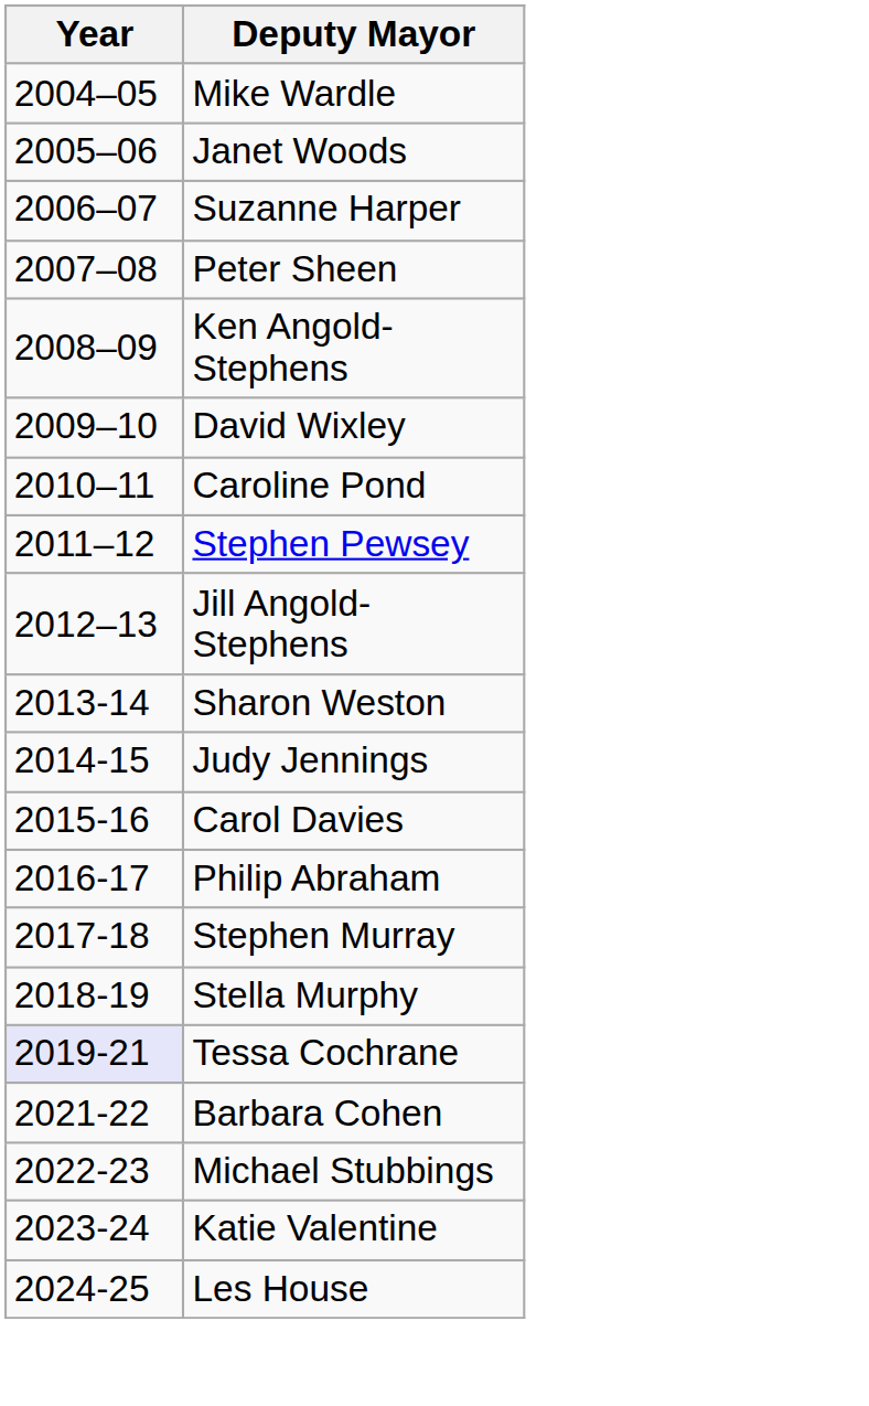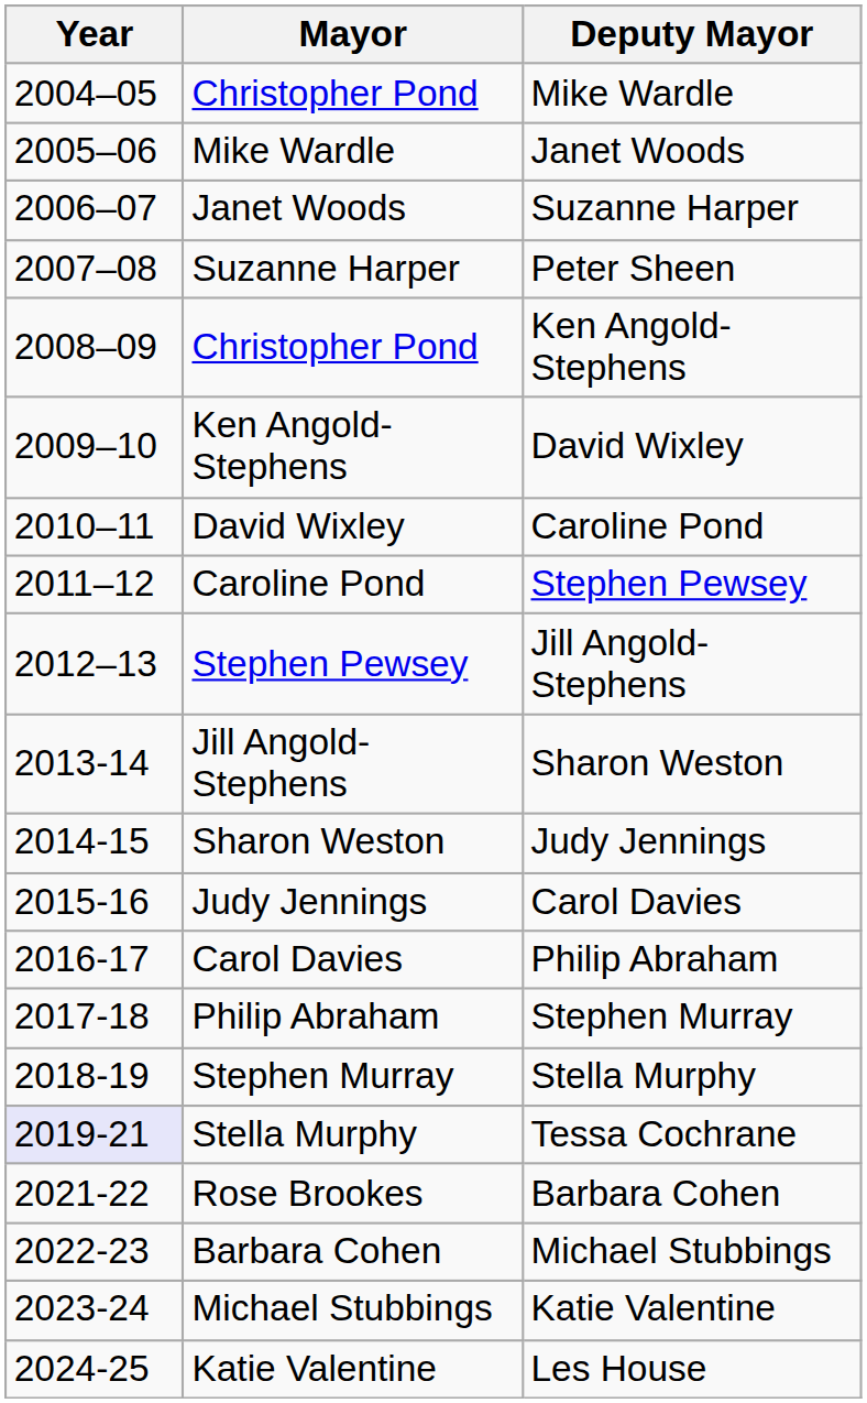+ column: Mayor | Christopher Pond | Mike Wardle | Janet Woods | Suzanne Harper | Christopher Pond | Ken Angold-Stephens | David Wixley | Caroline Pond | Stephen Pewsey | Jill Angold-Stephens | Sharon Weston | Judy Jennings | Carol Davies | Philip Abraham | Stephen Murray | Stella Murphy | Rose Brookes | Barbara Cohen | Michael Stubbings | Katie Valentine
